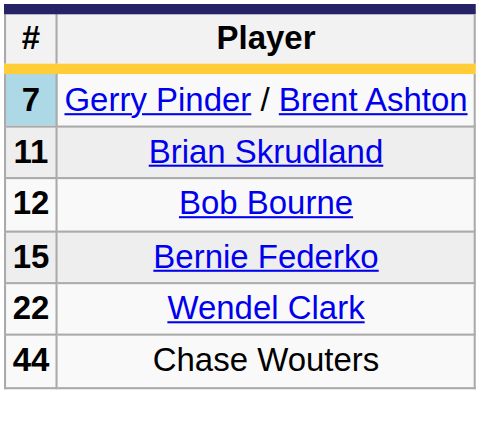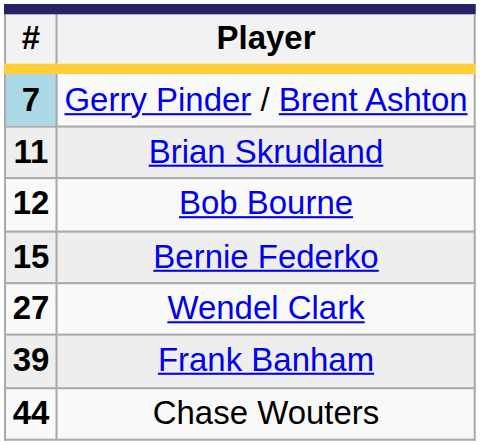Wendel Clark | #: 22 -> 27
+ row: 39 | Frank Banham
